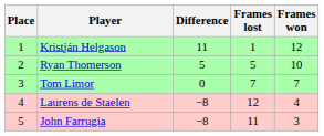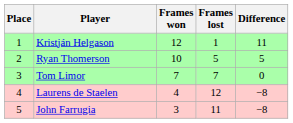columns swapped: Frames won <-> Difference
